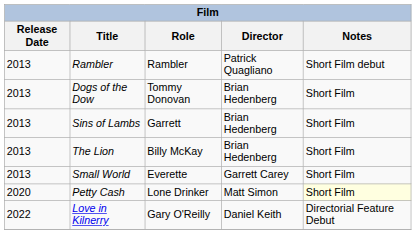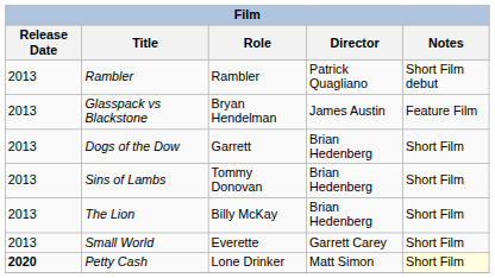+ row: 2013 | Glasspack vs Blackstone | Bryan Hendelman | James Austin | Feature Film
Dogs of the Dow | Role: Tommy Donovan -> Garrett
Sins of Lambs | Role: Garrett -> Tommy Donovan
Petty Cash | Release Date: normal -> bold
- row: 2022 | Love in Kilnerry | Gary O'Reilly | Daniel Keith | Directorial Feature Debut
